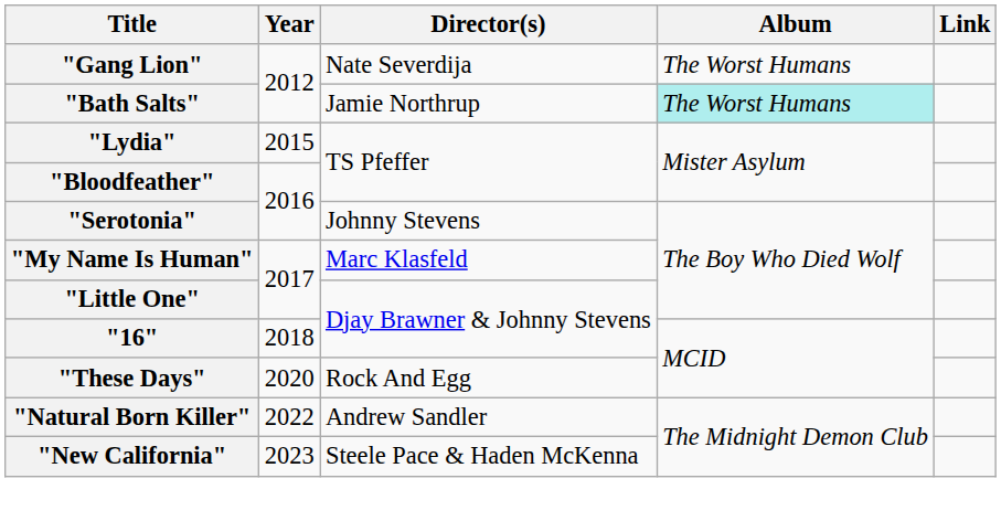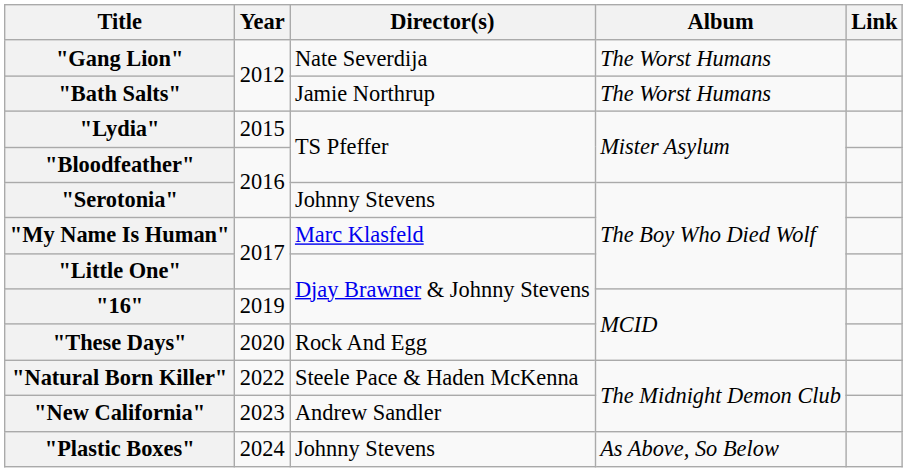"Bath Salts" | Album: paleturquoise background -> no background
"16" | Year: 2018 -> 2019
"Natural Born Killer" | Director(s): Andrew Sandler -> Steele Pace & Haden McKenna
"New California" | Director(s): Steele Pace & Haden McKenna -> Andrew Sandler
+ row: "Plastic Boxes" | 2024 | Johnny Stevens | As Above, So Below
